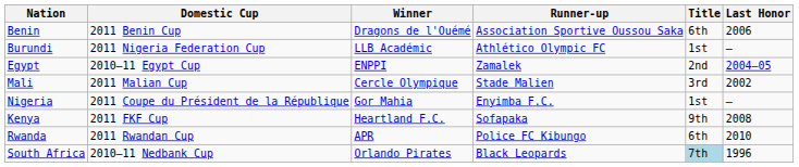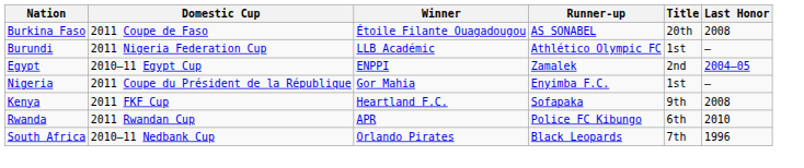- row: Benin | 2011 Benin Cup | Dragons de l'Ouémé | Association Sportive Oussou Saka | 6th | 2006
+ row: Burkina Faso | 2011 Coupe de Faso | Étoile Filante Ouagadougou | AS SONABEL | 20th | 2008
- row: Mali | 2011 Malian Cup | Cercle Olympique | Stade Malien | 3rd | 2002
South Africa | Title: lightblue background -> no background
